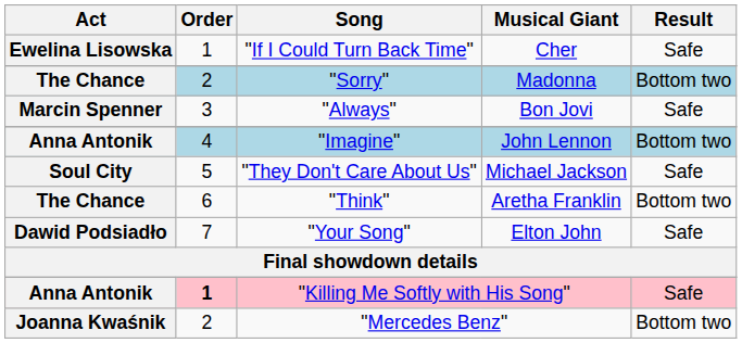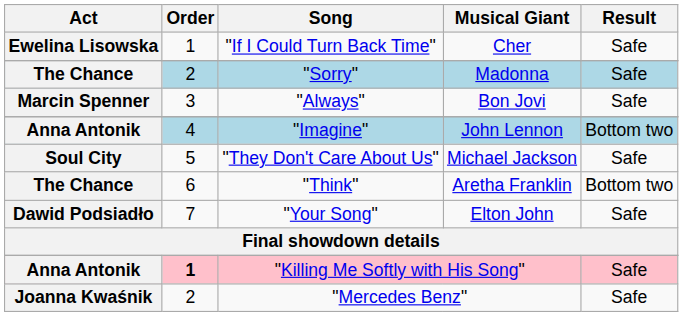"Sorry" | Result: Bottom two -> Safe
"Mercedes Benz" | Result: Bottom two -> Safe
